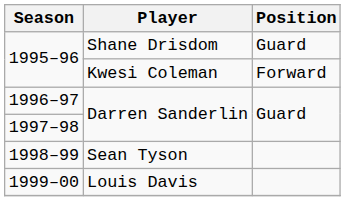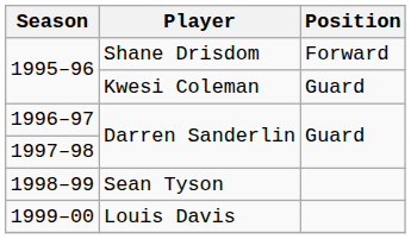1995–96 / Shane Drisdom | Position: Guard -> Forward
1995–96 / Kwesi Coleman | Position: Forward -> Guard
